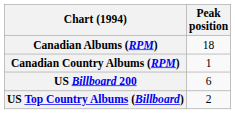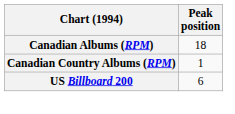- row: US Top Country Albums (Billboard) | 2
